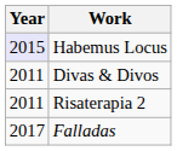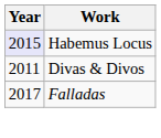- row: 2011 | Risaterapia 2
